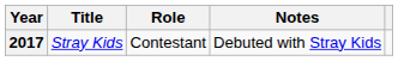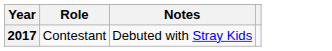- column: Title | Stray Kids
